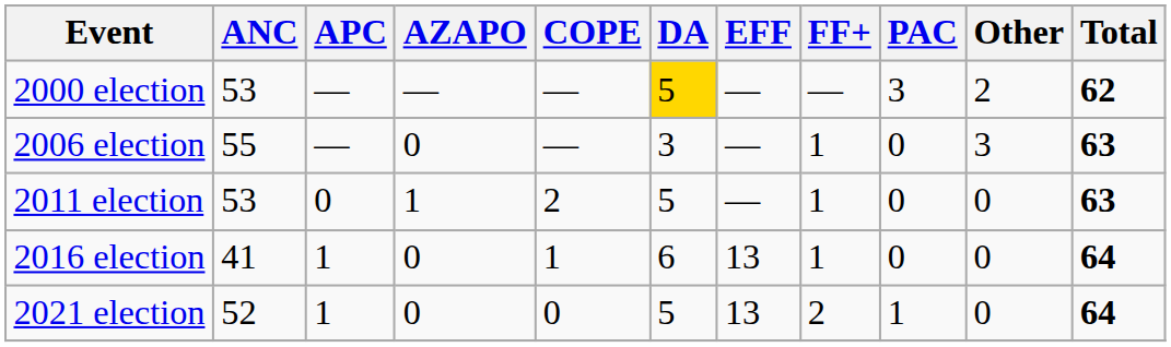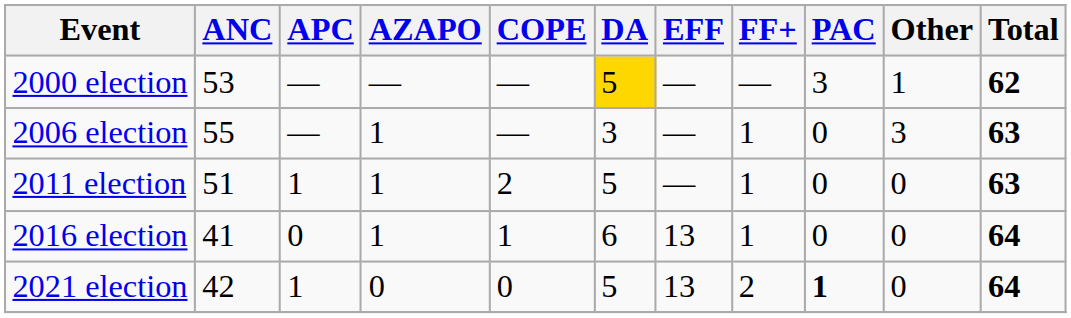2000 election | Other: 2 -> 1
2006 election | AZAPO: 0 -> 1
2011 election | ANC: 53 -> 51
2011 election | APC: 0 -> 1
2016 election | APC: 1 -> 0
2016 election | AZAPO: 0 -> 1
2021 election | ANC: 52 -> 42
2021 election | PAC: normal -> bold
